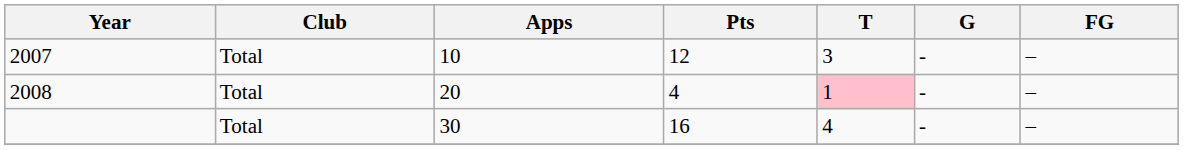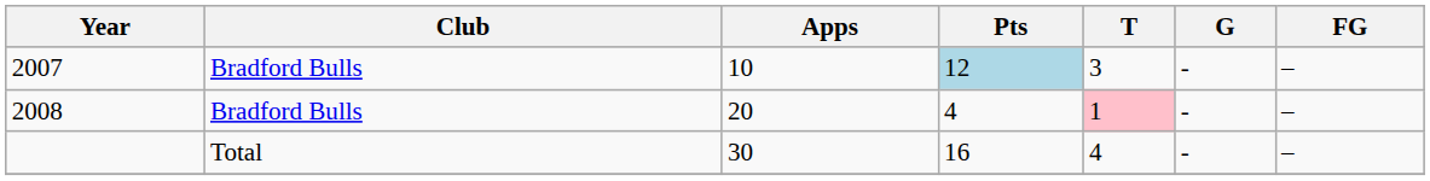2007 | Club: Total -> Bradford Bulls
2007 | Pts: no background -> lightblue background
2008 | Club: Total -> Bradford Bulls
